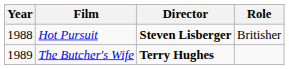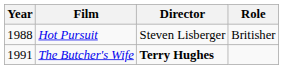Hot Pursuit | Director: bold -> normal
The Butcher's Wife | Year: 1989 -> 1991
